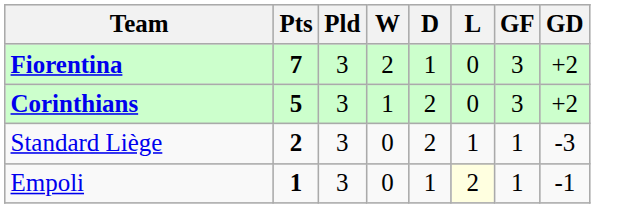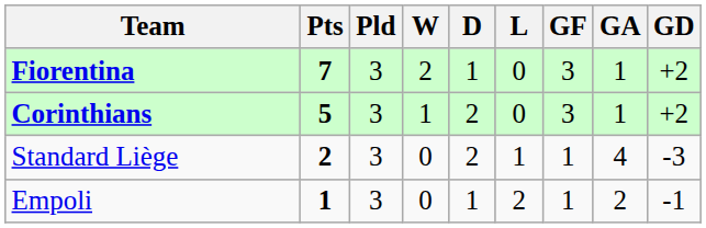+ column: GA | 1 | 1 | 4 | 2
Empoli | L: lightyellow background -> no background
